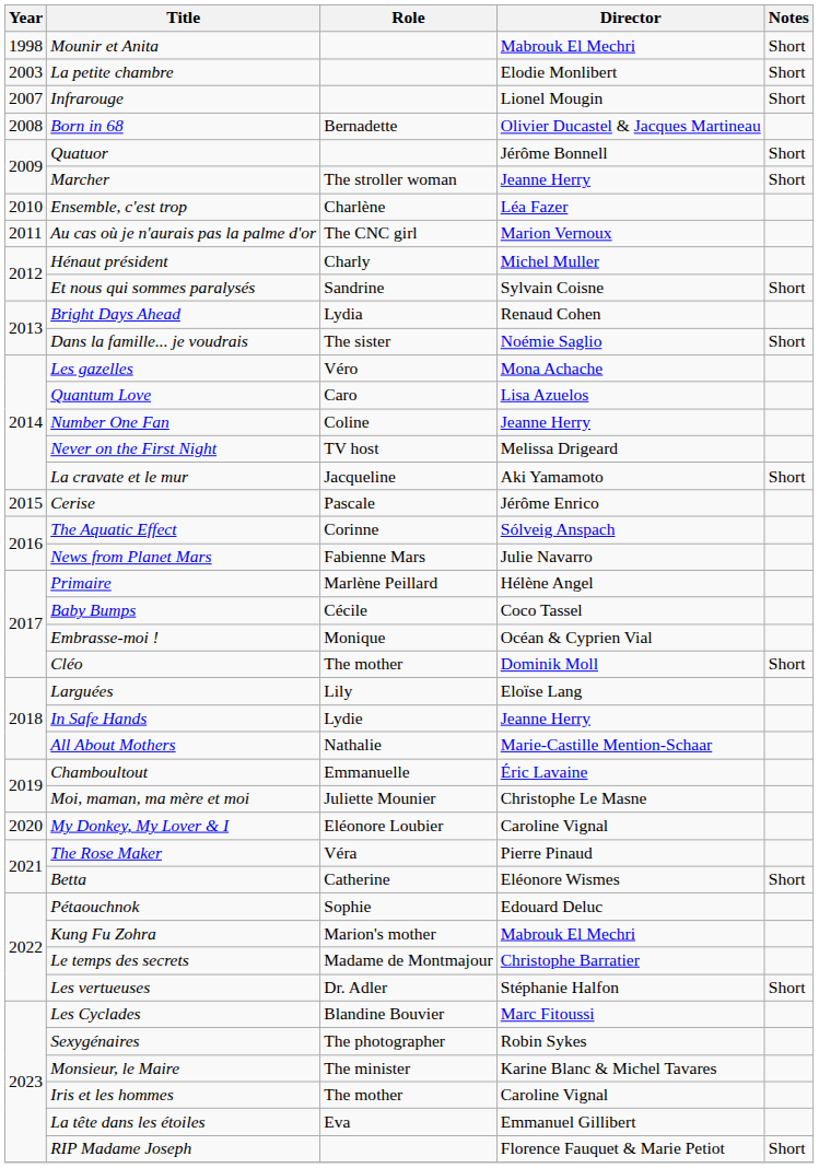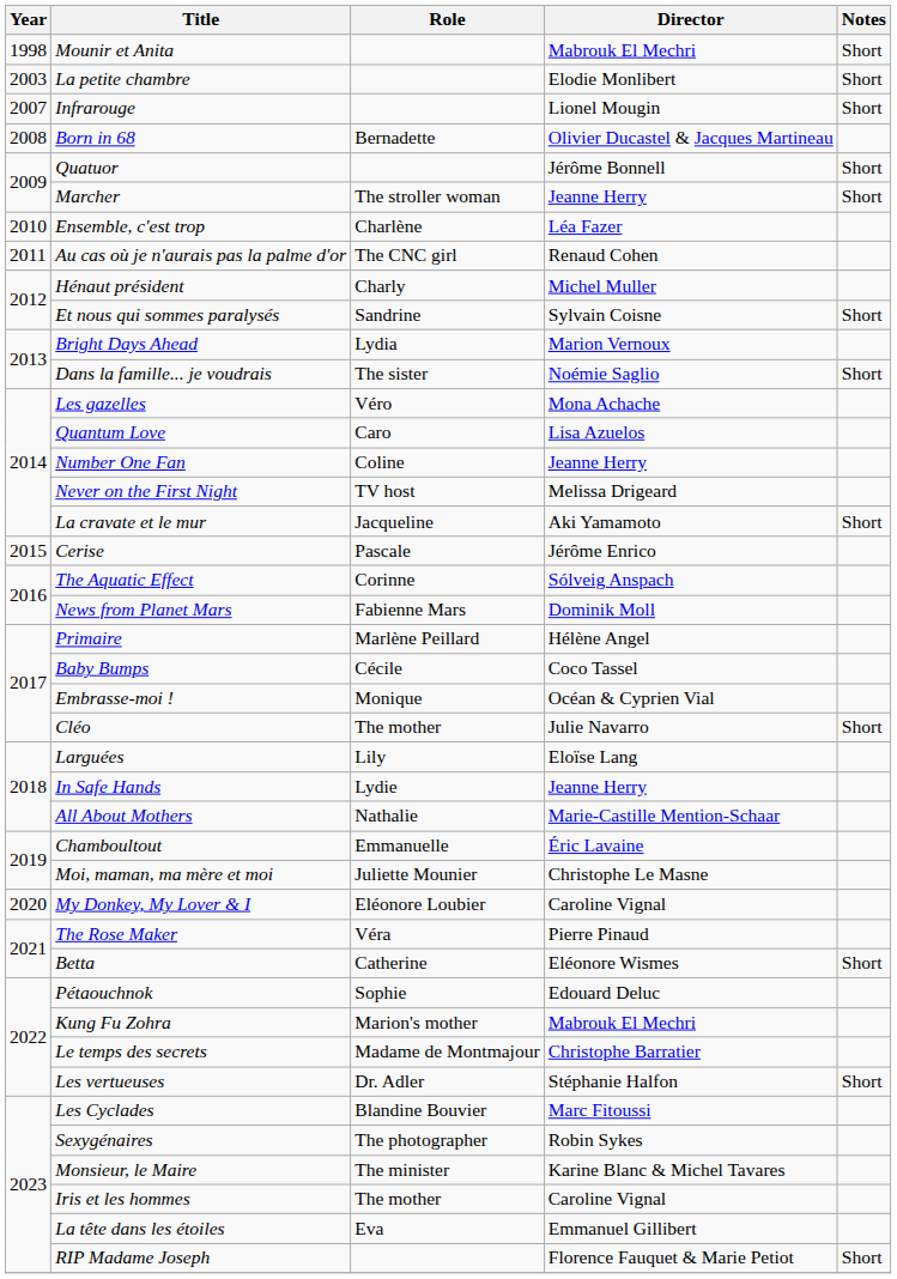Au cas où je n'aurais pas la palme d'or | Director: Marion Vernoux -> Renaud Cohen
Bright Days Ahead | Director: Renaud Cohen -> Marion Vernoux
News from Planet Mars | Director: Julie Navarro -> Dominik Moll
Cléo | Director: Dominik Moll -> Julie Navarro
